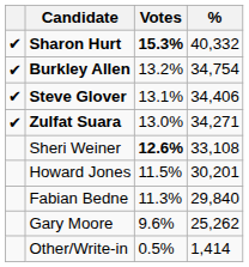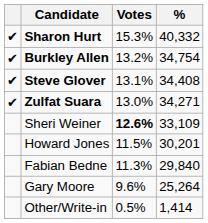Sharon Hurt | Votes: bold -> normal
Steve Glover | %: 34,406 -> 34,408
Sheri Weiner | %: 33,108 -> 33,109
Gary Moore | %: 25,262 -> 25,264
